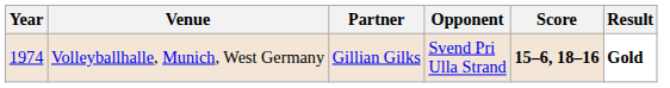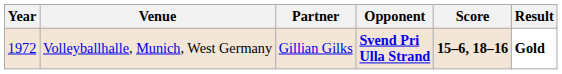Volleyballhalle, Munich, West Germany | Year: 1974 -> 1972
Volleyballhalle, Munich, West Germany | Opponent: normal -> bold
